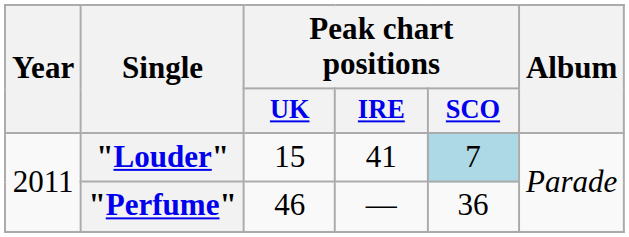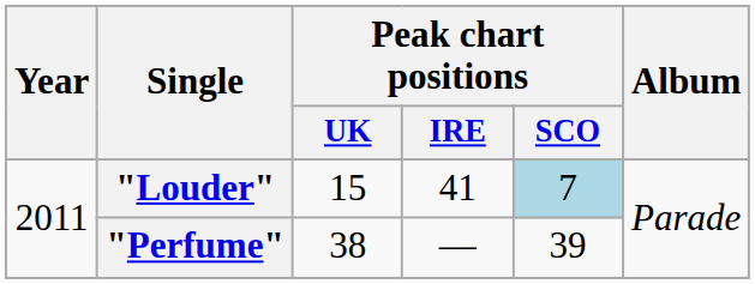"Perfume" | Peak chart positions / UK: 46 -> 38
"Perfume" | Peak chart positions / SCO: 36 -> 39
